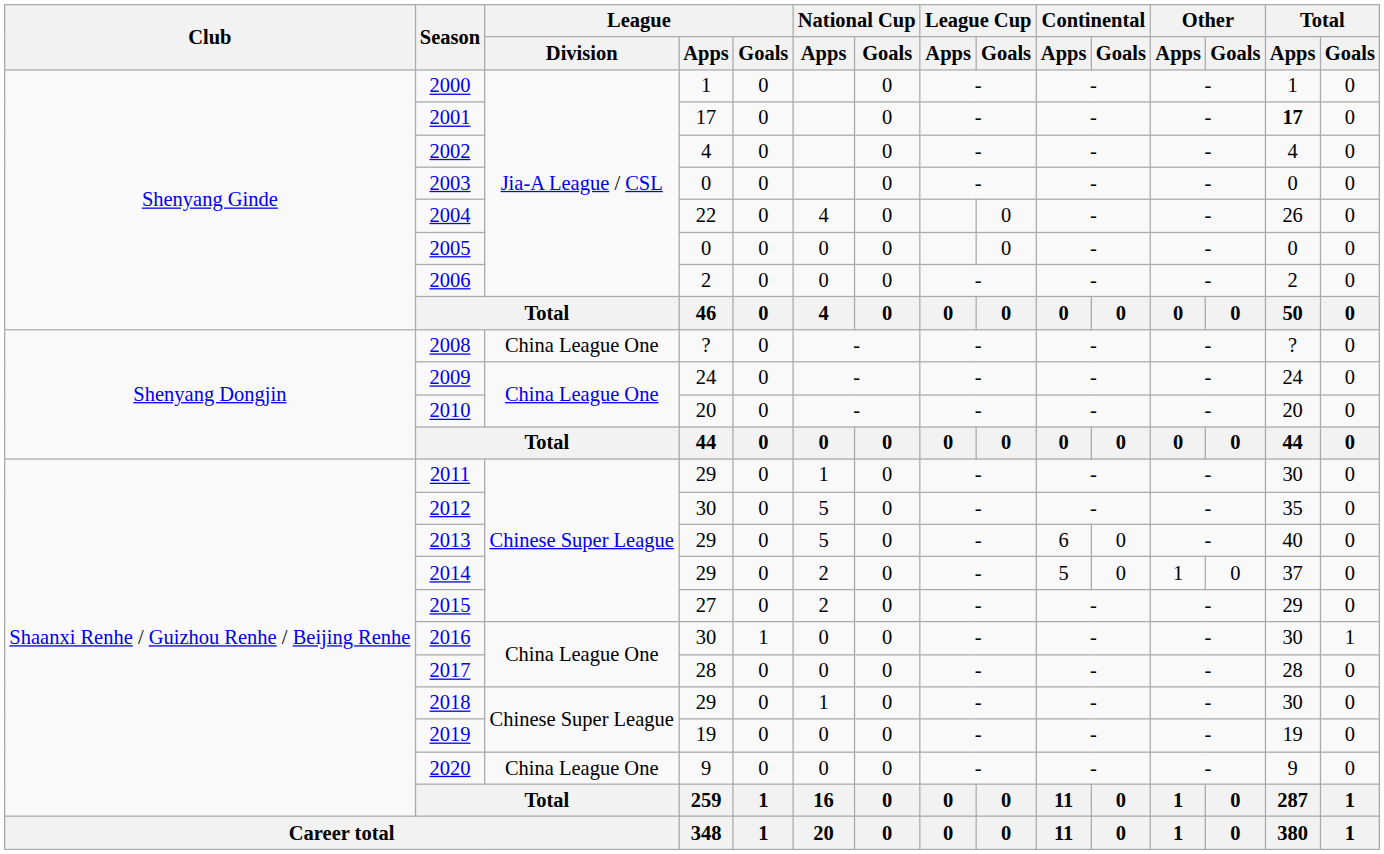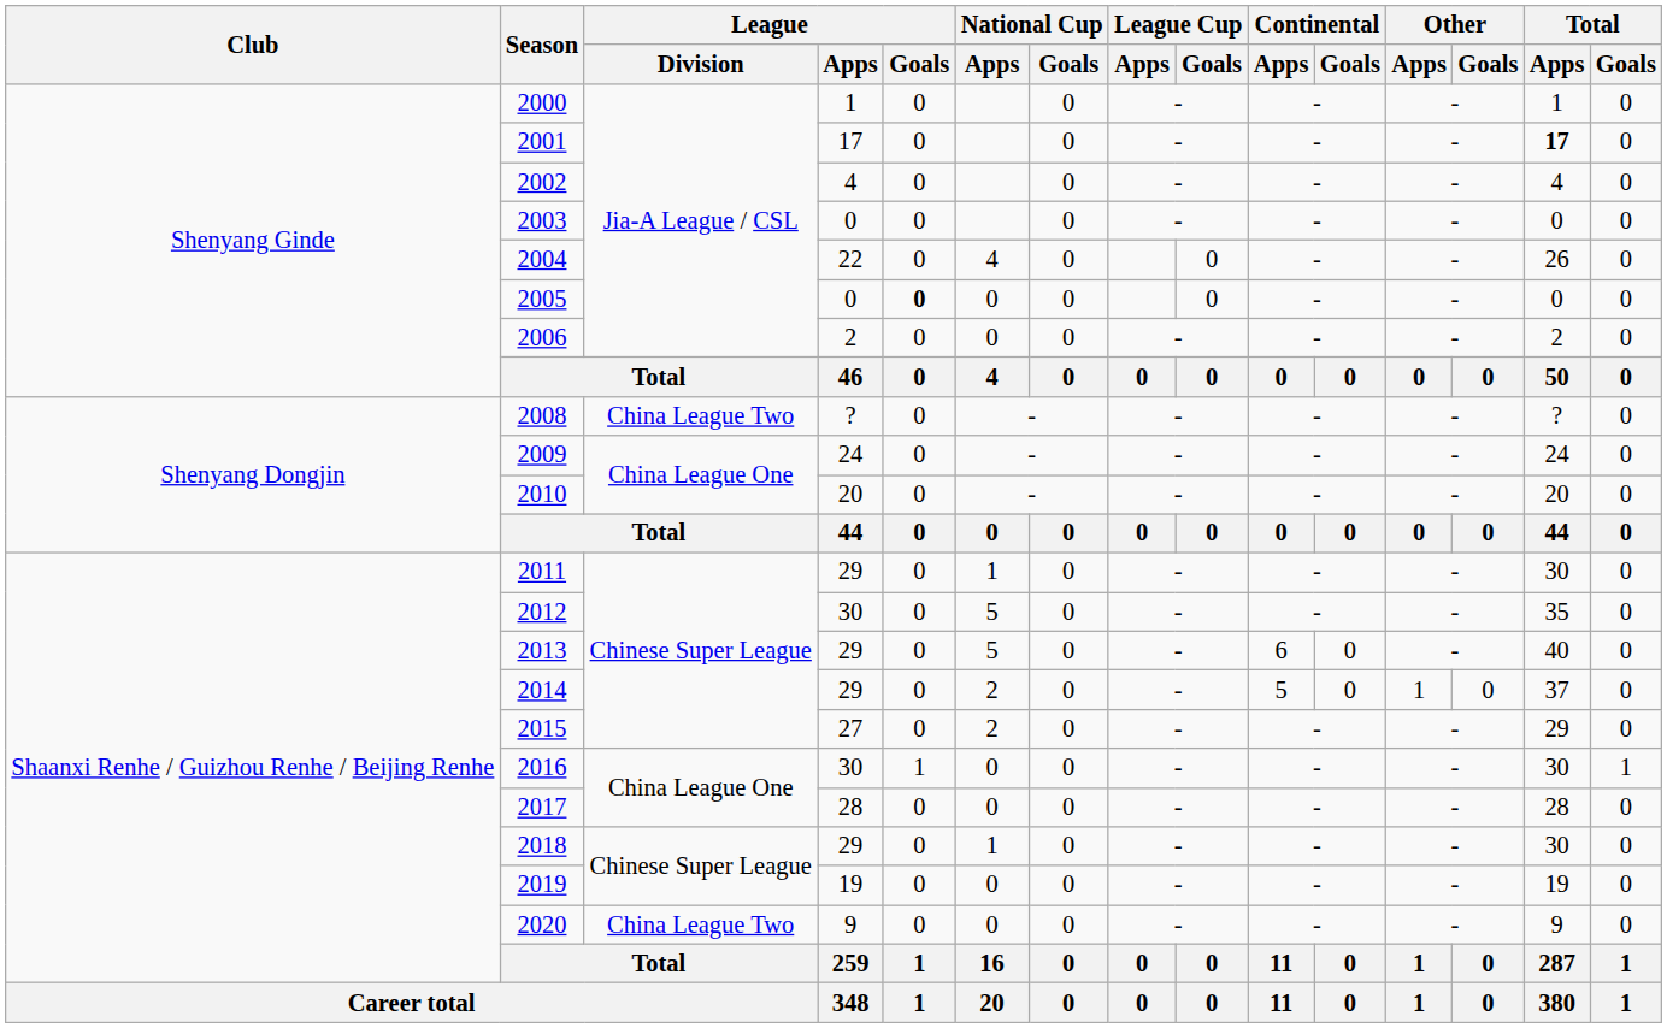2005 | League / Goals: normal -> bold
2008 | League / Division: China League One -> China League Two
2020 | League / Division: China League One -> China League Two
